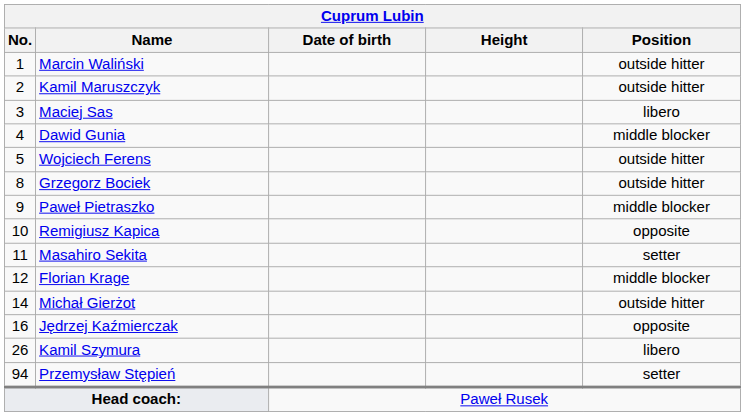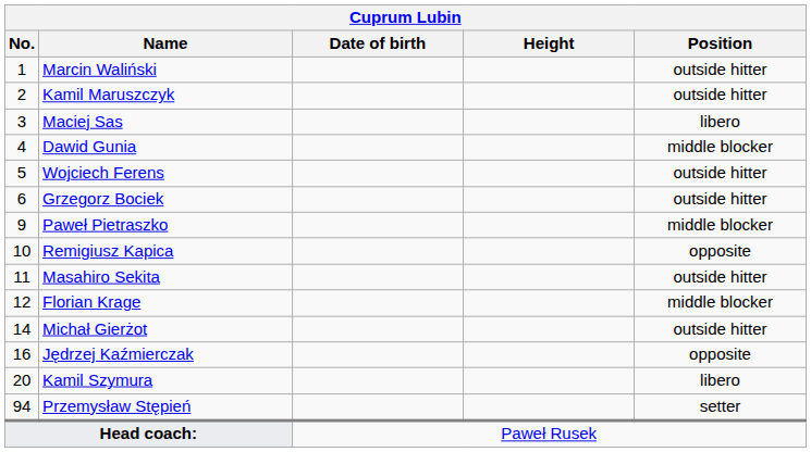Grzegorz Bociek | No.: 8 -> 6
Masahiro Sekita | Position: setter -> outside hitter
Kamil Szymura | No.: 26 -> 20
